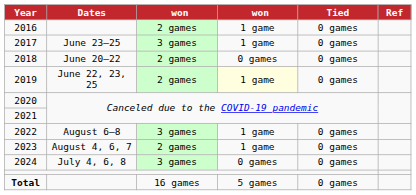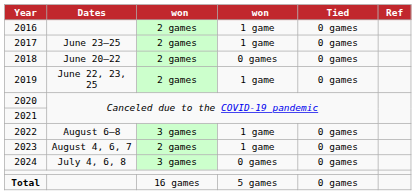2017 | column 3: 3 games -> 2 games
2019 | column 4: lightyellow background -> no background
